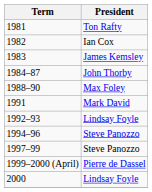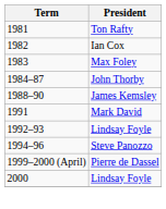1983 | President: James Kemsley -> Max Foley
1988–90 | President: Max Foley -> James Kemsley
- row: 1997–99 | Steve Panozzo
